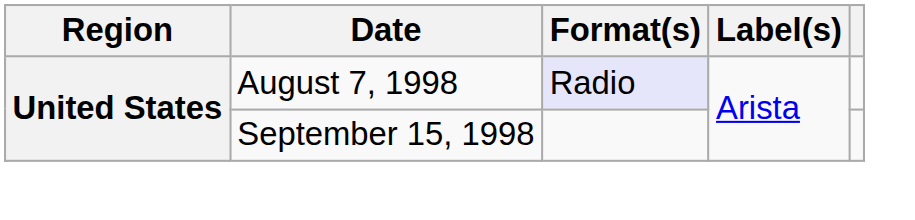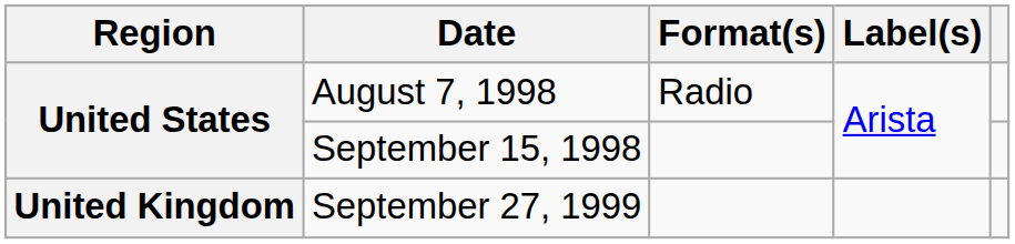August 7, 1998 | Format(s): lavender background -> no background
+ row: United Kingdom | September 27, 1999
